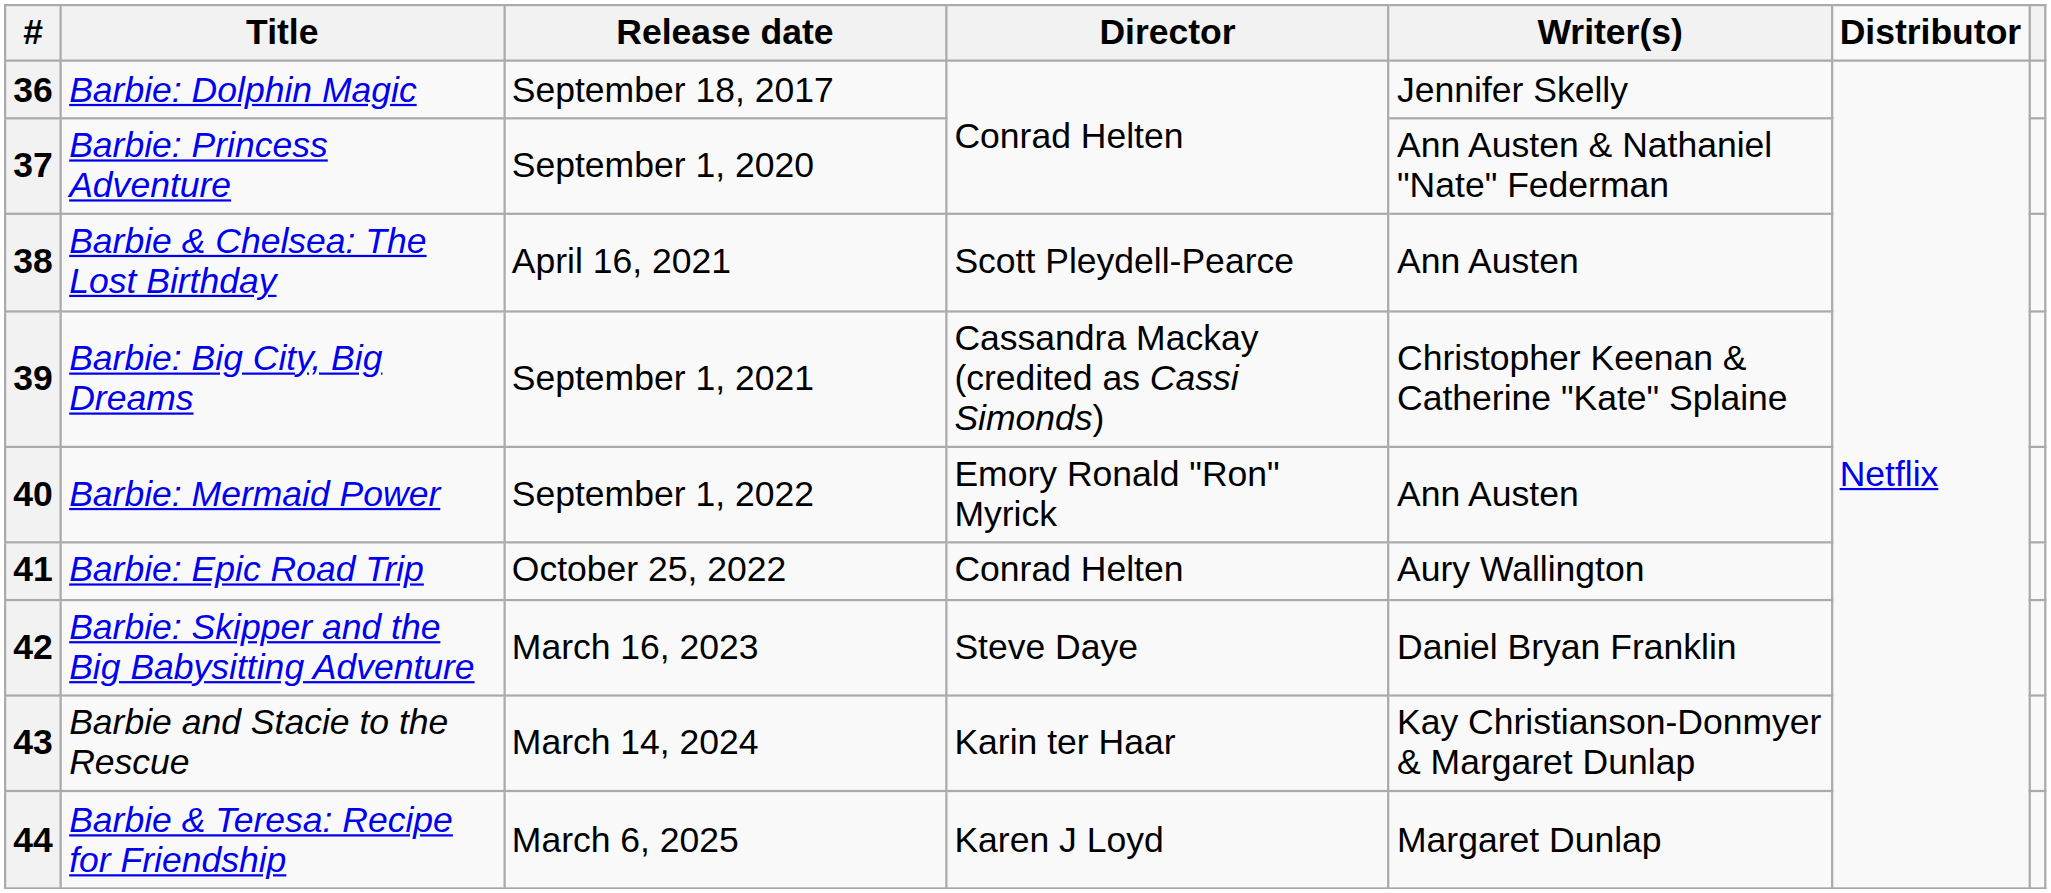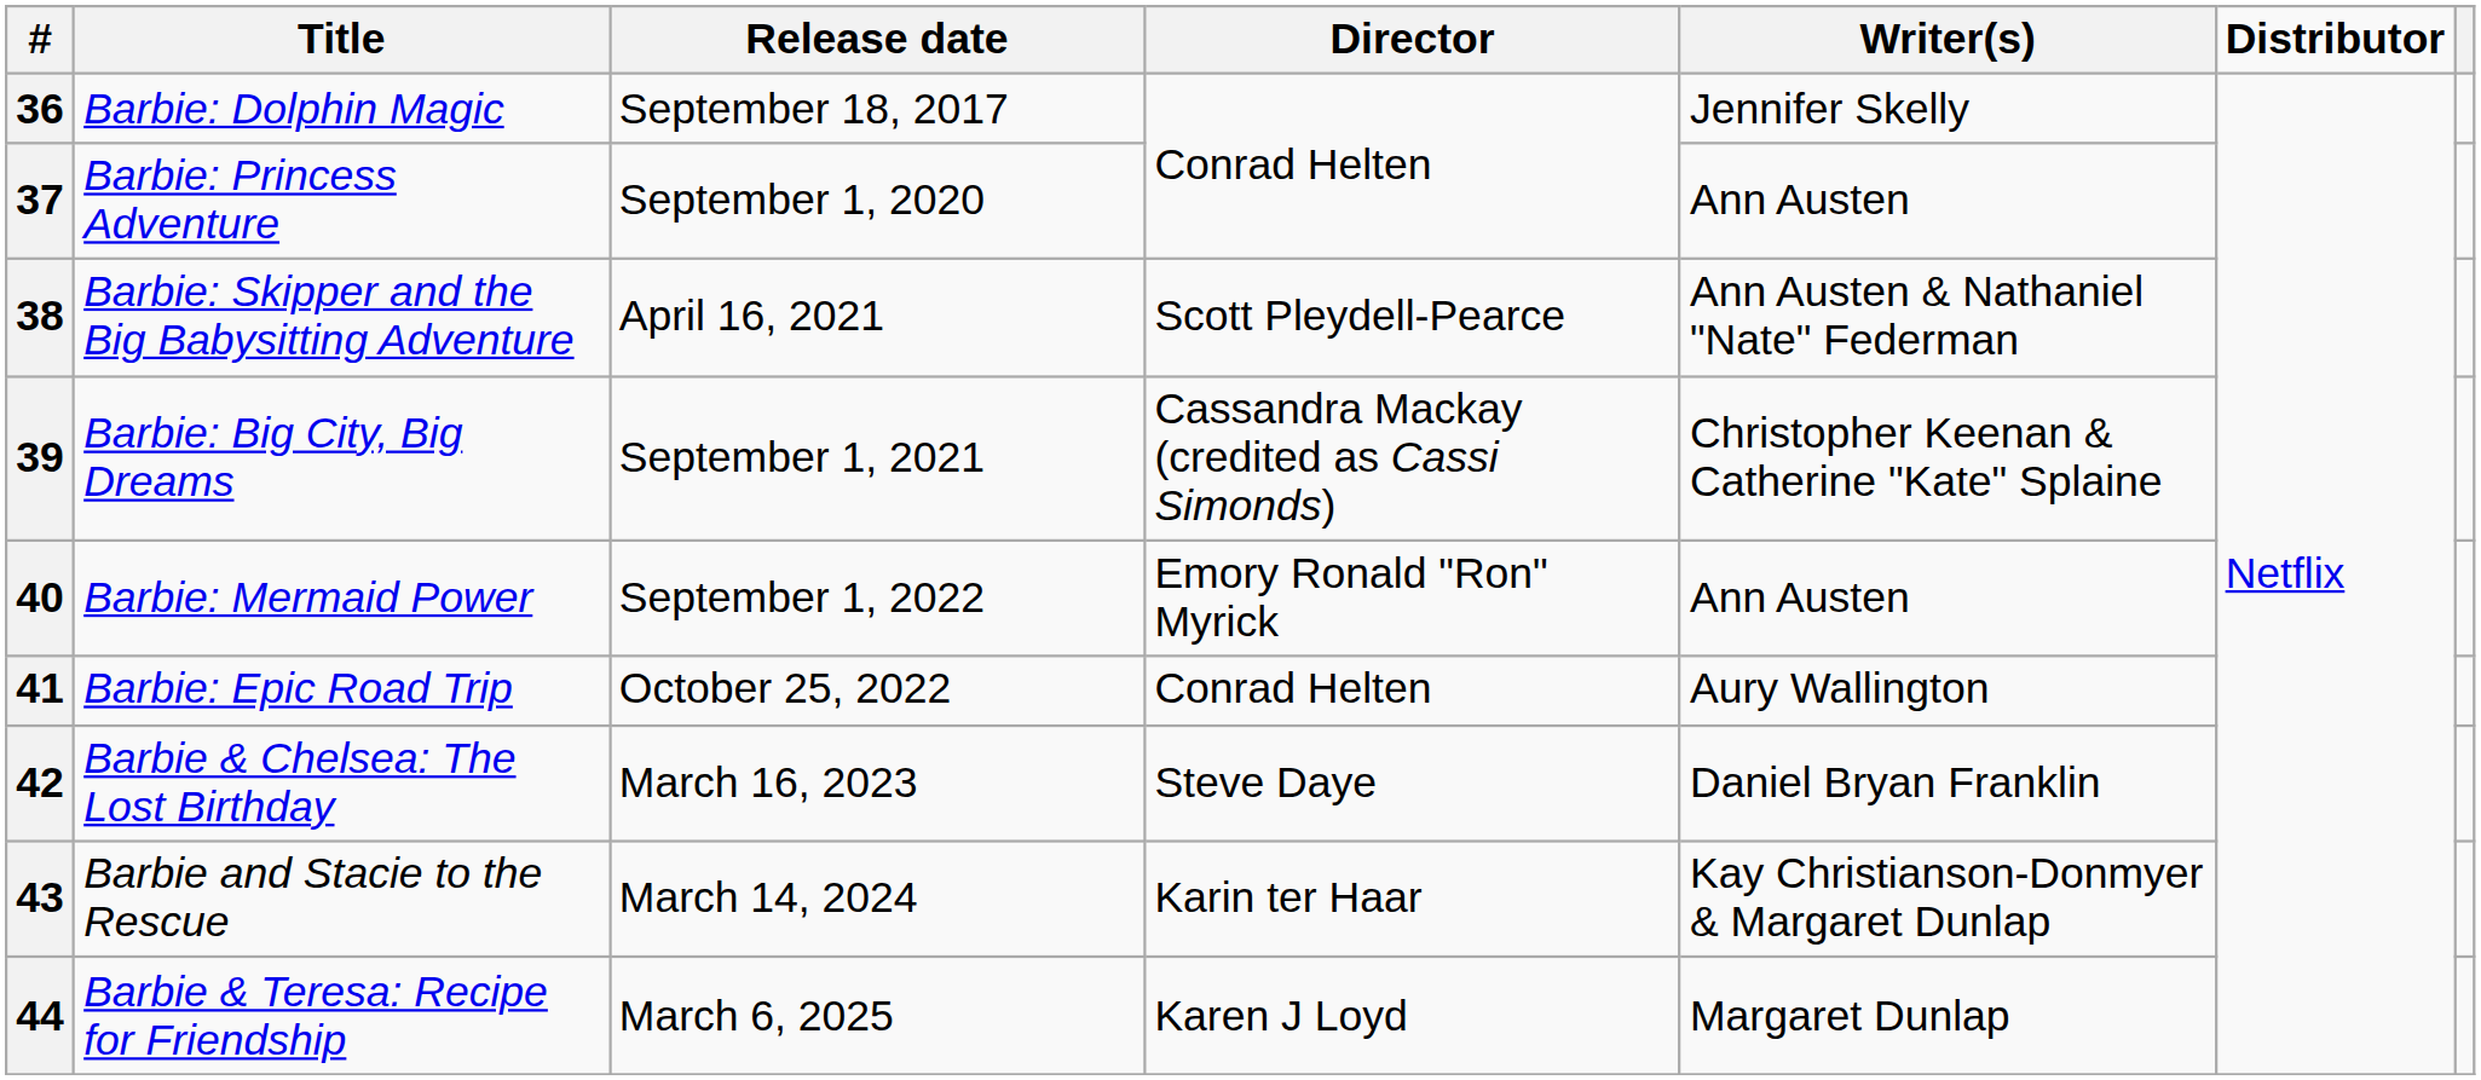37 | Writer(s): Ann Austen & Nathaniel "Nate" Federman -> Ann Austen
38 | Title: Barbie & Chelsea: The Lost Birthday -> Barbie: Skipper and the Big Babysitting Adventure
38 | Writer(s): Ann Austen -> Ann Austen & Nathaniel "Nate" Federman
42 | Title: Barbie: Skipper and the Big Babysitting Adventure -> Barbie & Chelsea: The Lost Birthday
